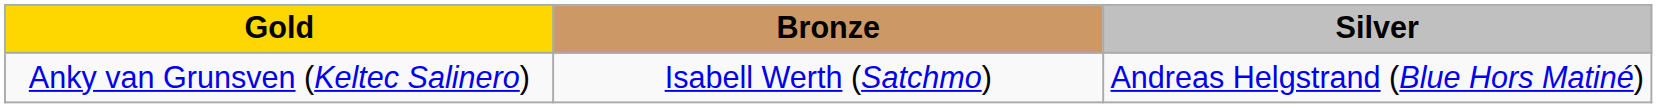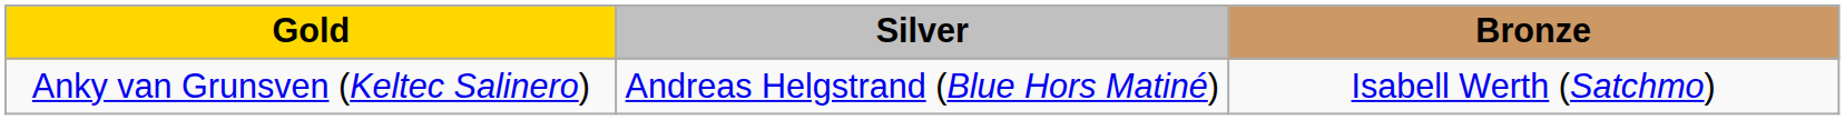columns swapped: Silver <-> Bronze
